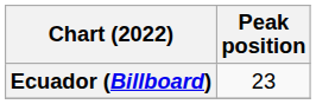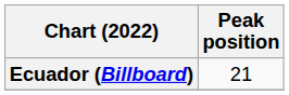Ecuador (Billboard) | Peak position: 23 -> 21
